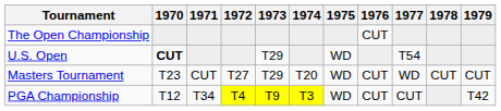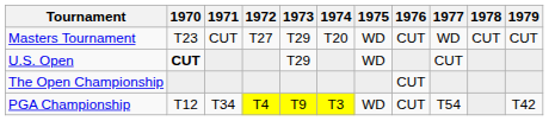rows swapped: Masters Tournament <-> The Open Championship
U.S. Open | 1977: T54 -> CUT
PGA Championship | 1977: CUT -> T54
